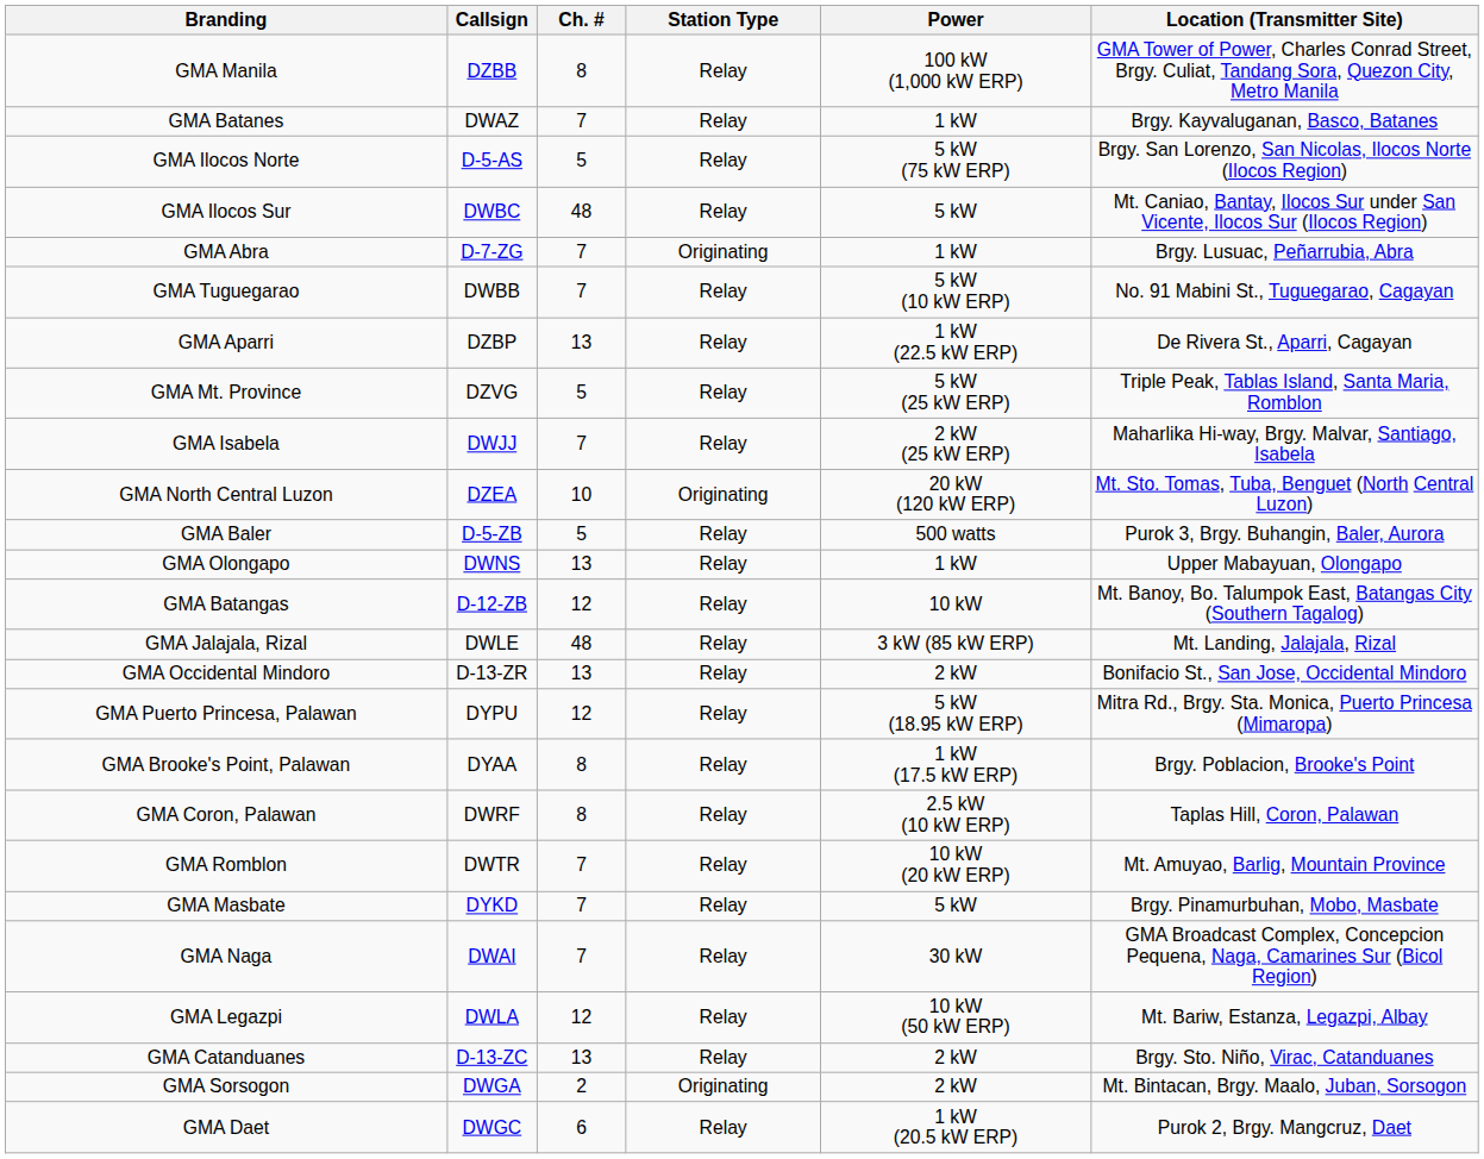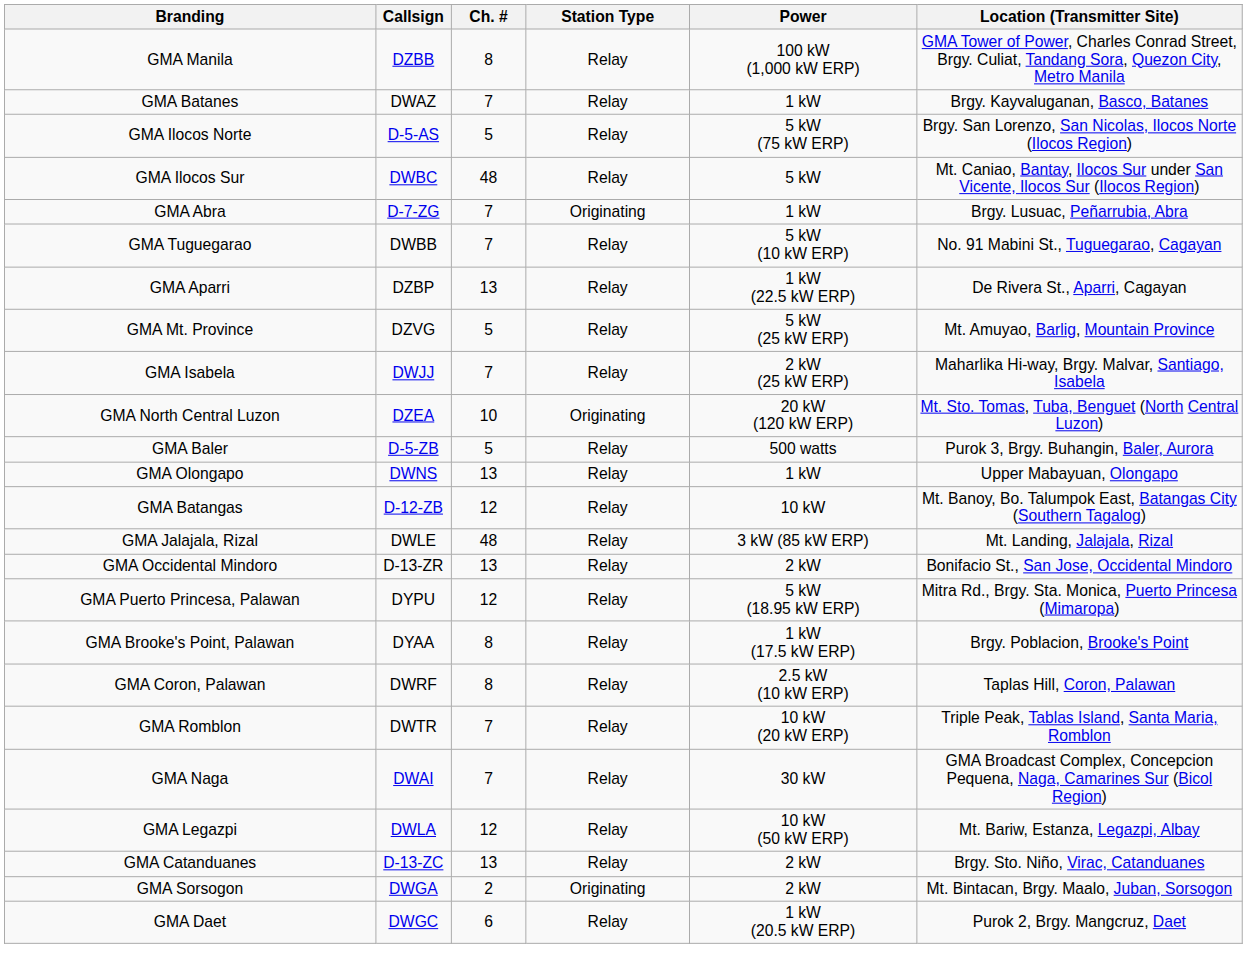GMA Mt. Province | Location (Transmitter Site): Triple Peak, Tablas Island, Santa Maria, Romblon -> Mt. Amuyao, Barlig, Mountain Province
GMA Romblon | Location (Transmitter Site): Mt. Amuyao, Barlig, Mountain Province -> Triple Peak, Tablas Island, Santa Maria, Romblon
- row: GMA Masbate | DYKD | 7 | Relay | 5 kW | Brgy. Pinamurbuhan, Mobo, Masbate
